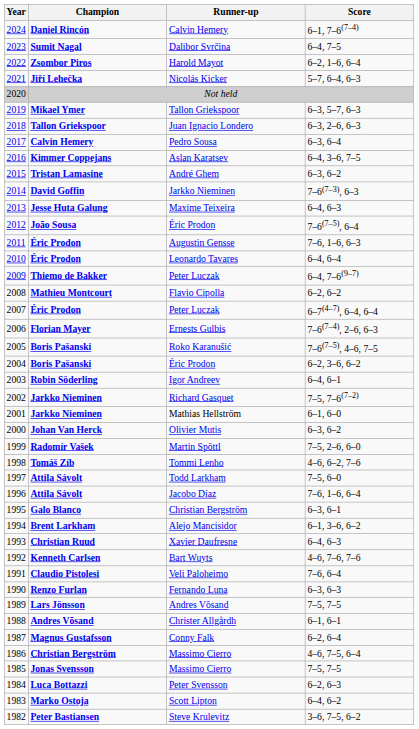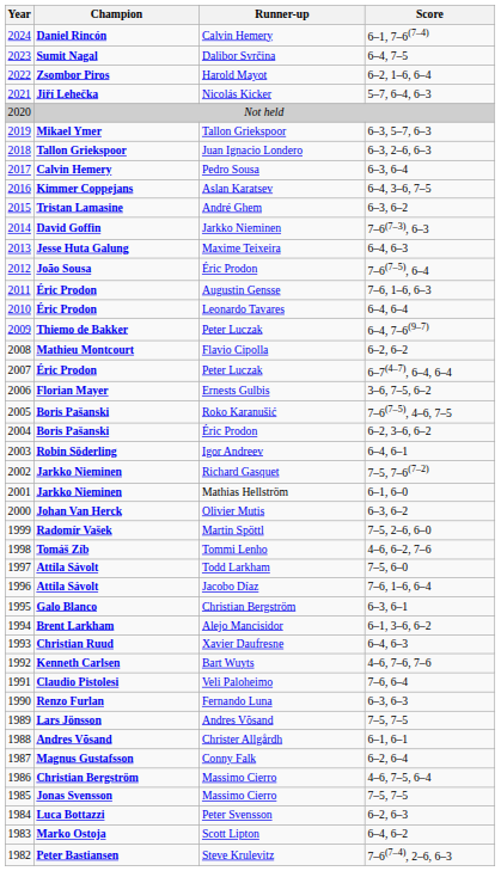Ernests Gulbis | Score: 7–6(7–4), 2–6, 6–3 -> 3–6, 7–5, 6–2
Steve Krulevitz | Score: 3–6, 7–5, 6–2 -> 7–6(7–4), 2–6, 6–3
